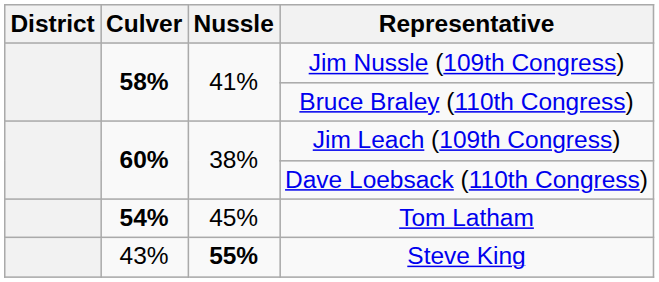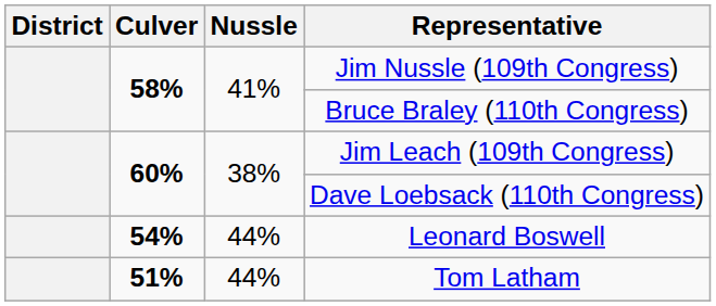+ row: 54% | 44% | Leonard Boswell
Tom Latham | Culver: 54% -> 51%
Tom Latham | Nussle: 45% -> 44%
- row: 43% | 55% | Steve King
